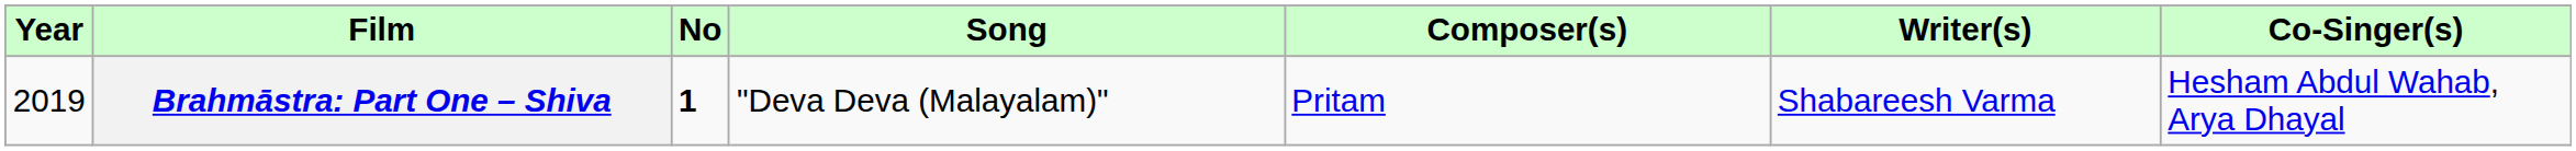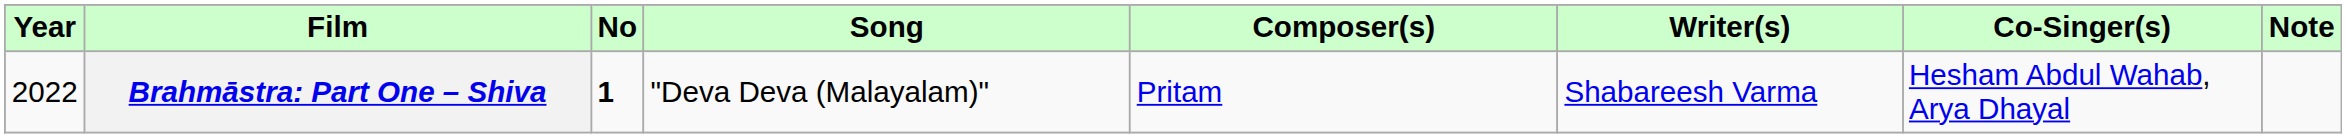+ column: Note
Brahmāstra: Part One – Shiva | Year: 2019 -> 2022
